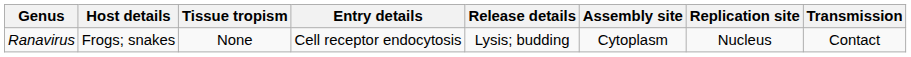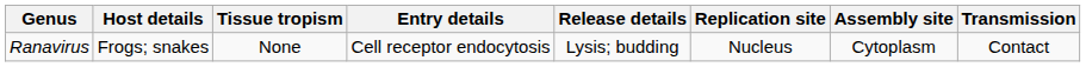columns swapped: Replication site <-> Assembly site
